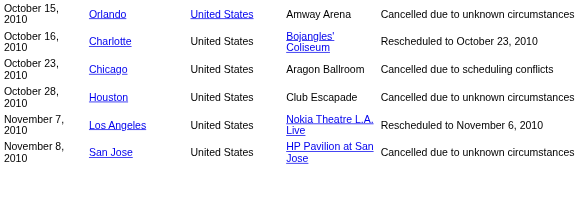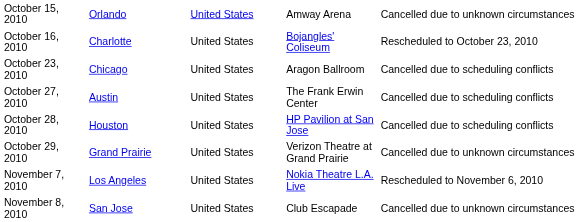+ row: October 27, 2010 | Austin | United States | The Frank Erwin Center | Cancelled due to scheduling conflicts
October 28, 2010 | column 4: Club Escapade -> HP Pavilion at San Jose
October 28, 2010 | column 5: Cancelled due to unknown circumstances -> Cancelled due to scheduling conflicts
+ row: October 29, 2010 | Grand Prairie | United States | Verizon Theatre at Grand Prairie | Cancelled due to unknown circumstances
November 8, 2010 | column 4: HP Pavilion at San Jose -> Club Escapade
